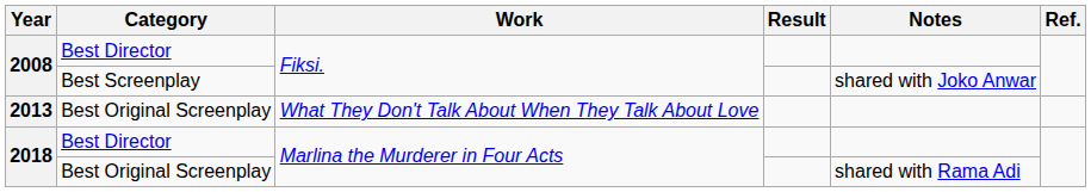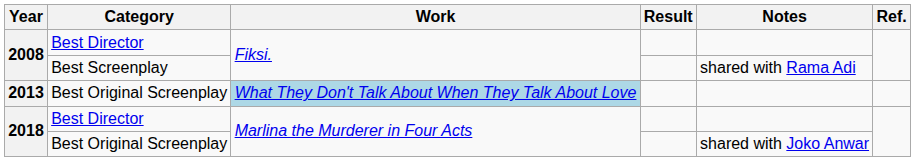2008 / Best Screenplay | Notes: shared with Joko Anwar -> shared with Rama Adi
2013 | Work: no background -> lightblue background
2018 / Best Original Screenplay | Notes: shared with Rama Adi -> shared with Joko Anwar
